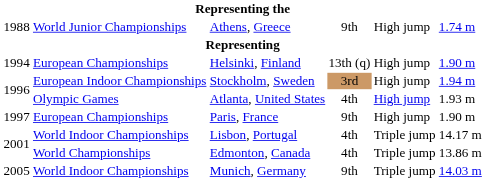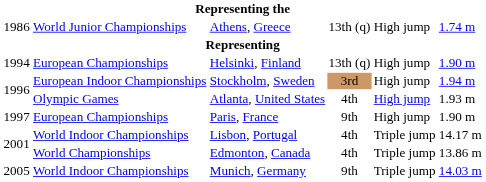Athens, Greece | column 1: 1988 -> 1986
Athens, Greece | column 4: 9th -> 13th (q)
